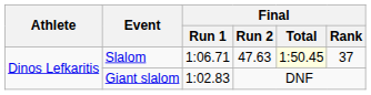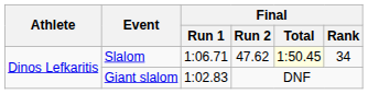Slalom | Final / Run 2: 47.63 -> 47.62
Slalom | Final / Rank: 37 -> 34
